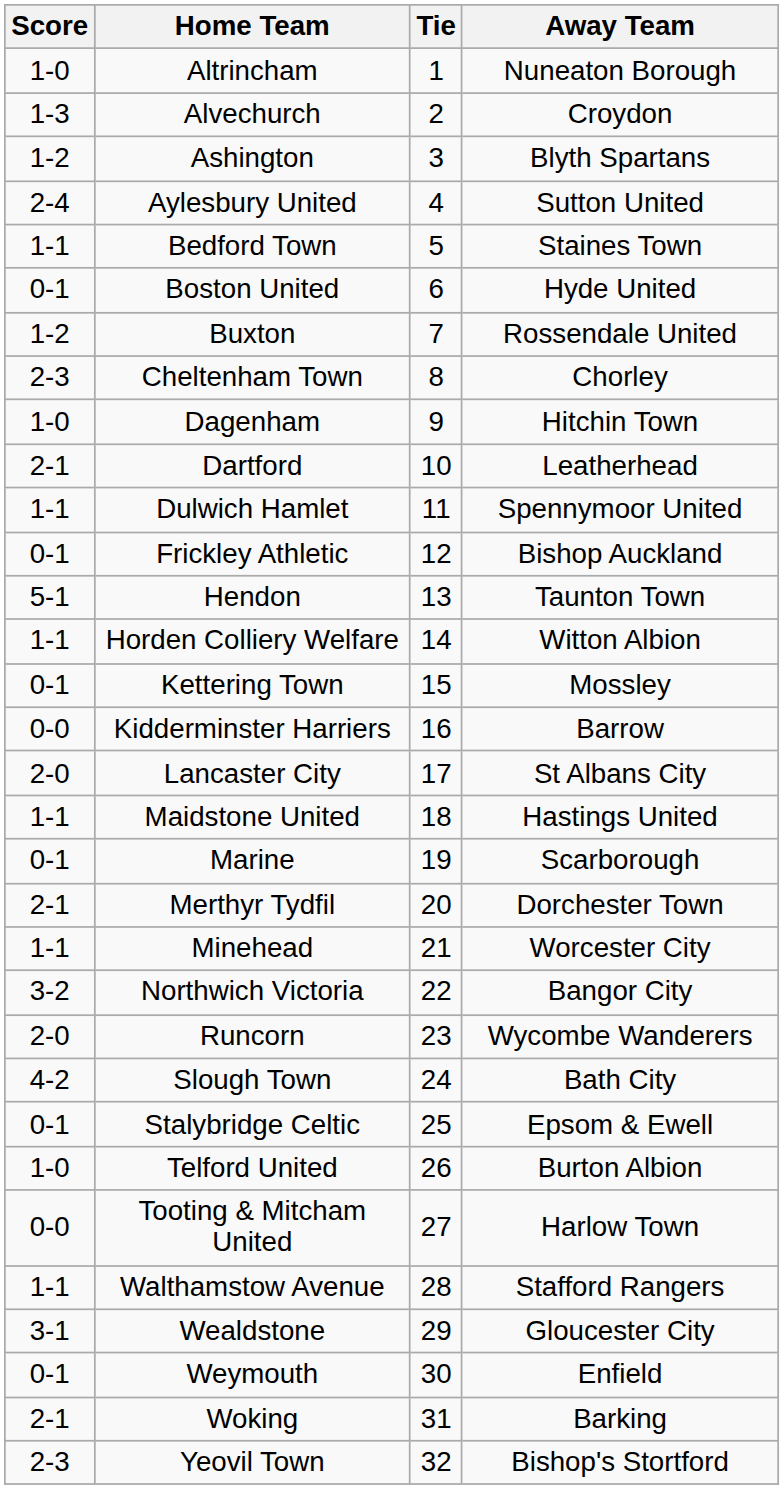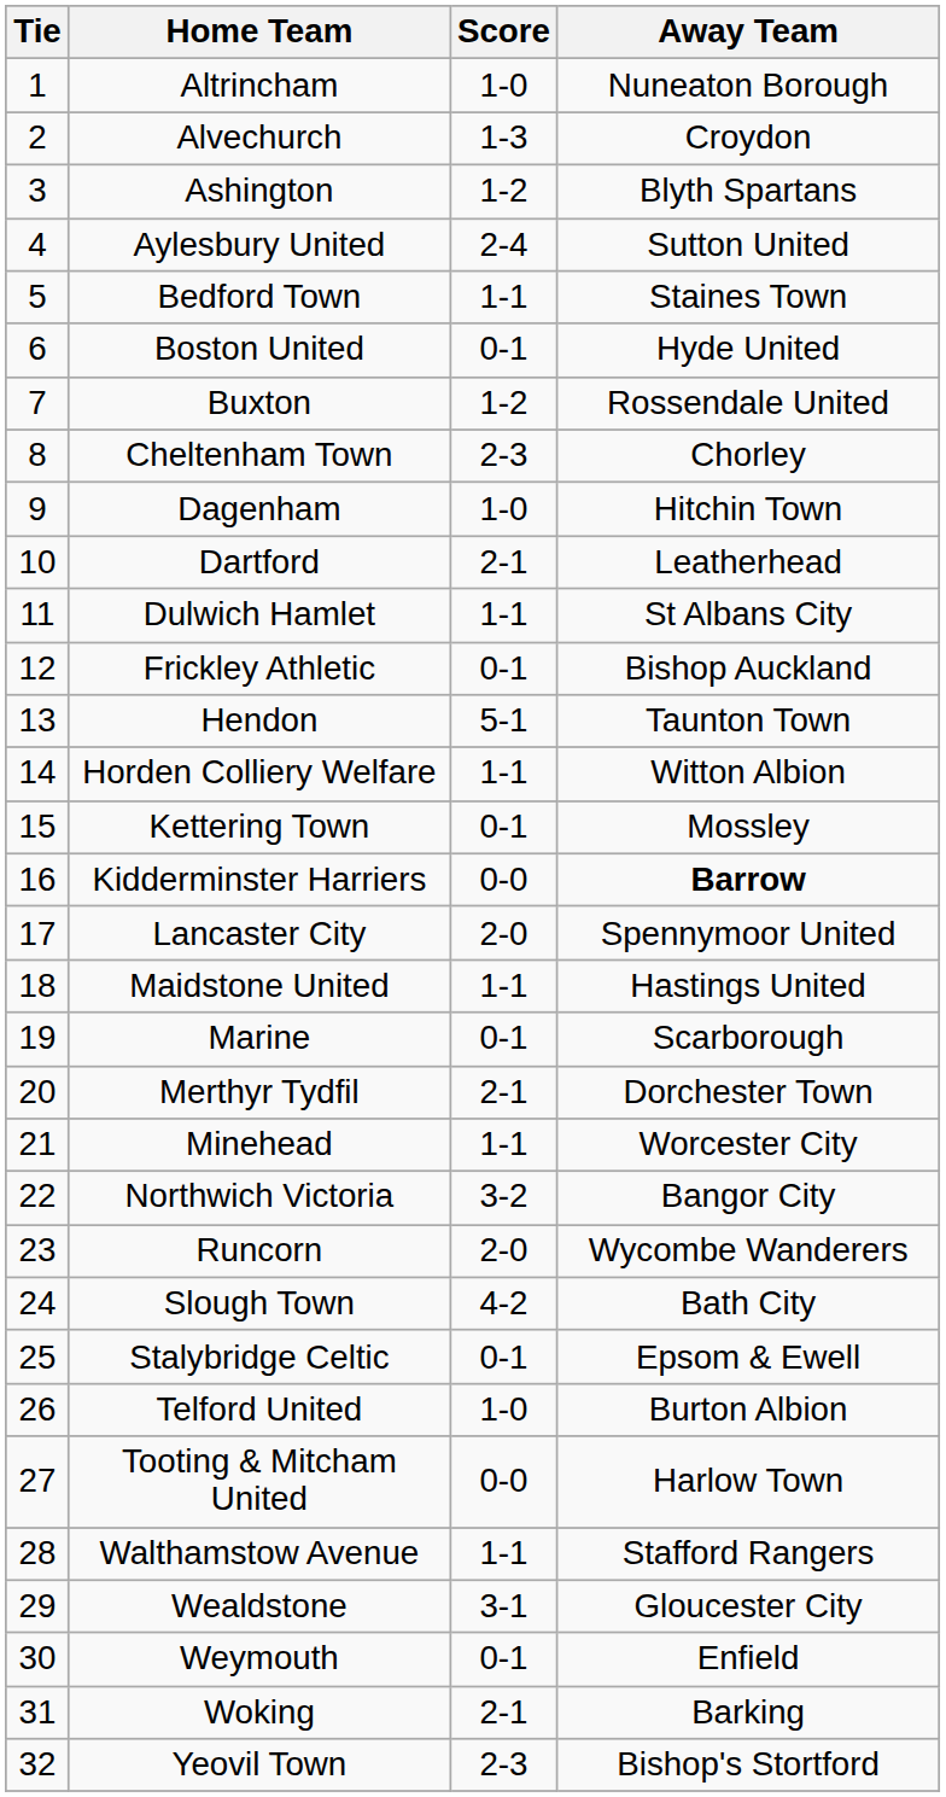columns swapped: Tie <-> Score
Dulwich Hamlet | Away Team: Spennymoor United -> St Albans City
Kidderminster Harriers | Away Team: normal -> bold
Lancaster City | Away Team: St Albans City -> Spennymoor United
